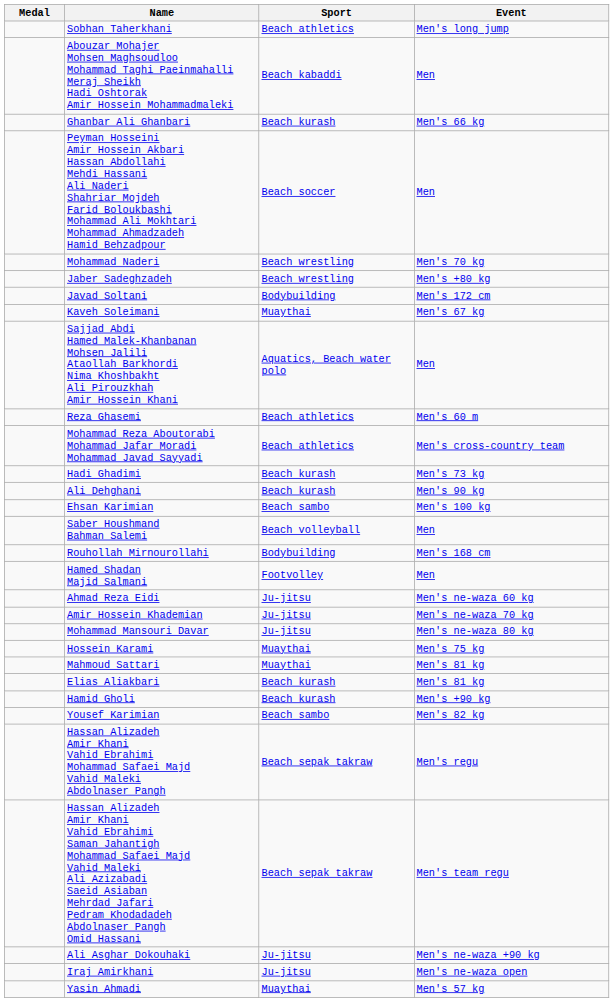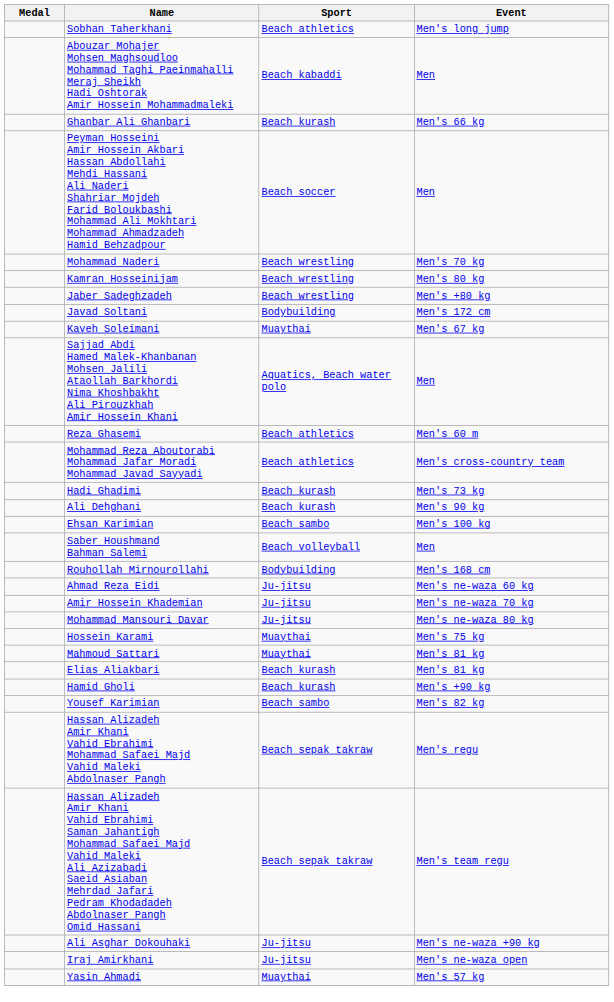+ row: Kamran Hosseinijam | Beach wrestling | Men's 80 kg
- row: Hamed Shadan Majid Salmani | Footvolley | Men
